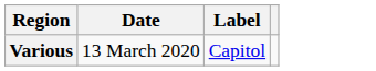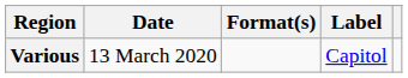+ column: Format(s)
